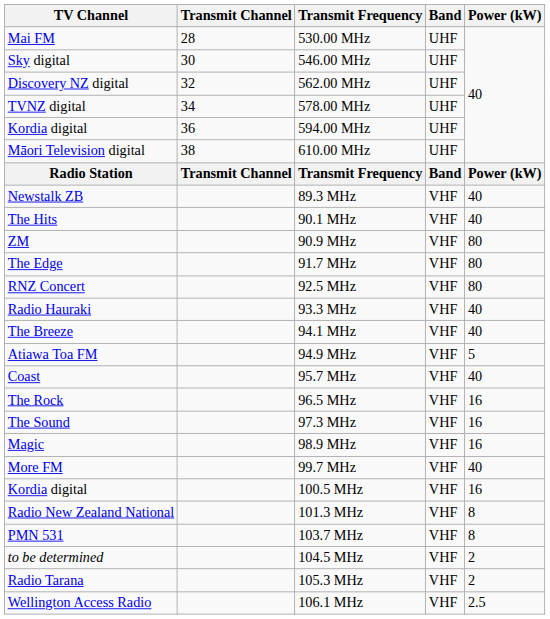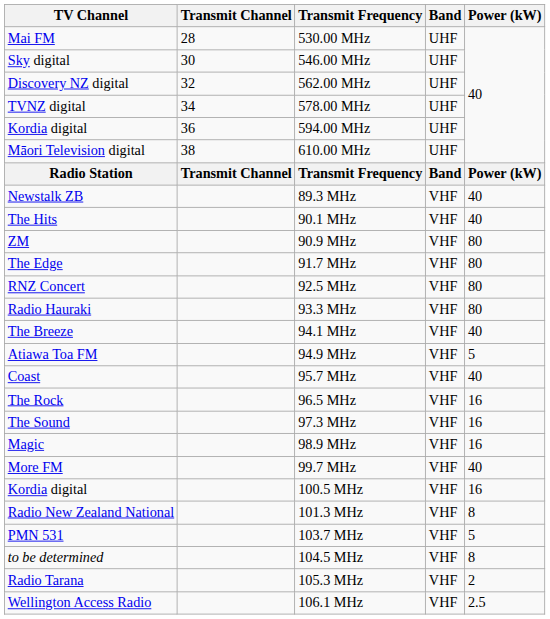93.3 MHz | Power (kW): 40 -> 80
103.7 MHz | Power (kW): 8 -> 5
104.5 MHz | Power (kW): 2 -> 8
